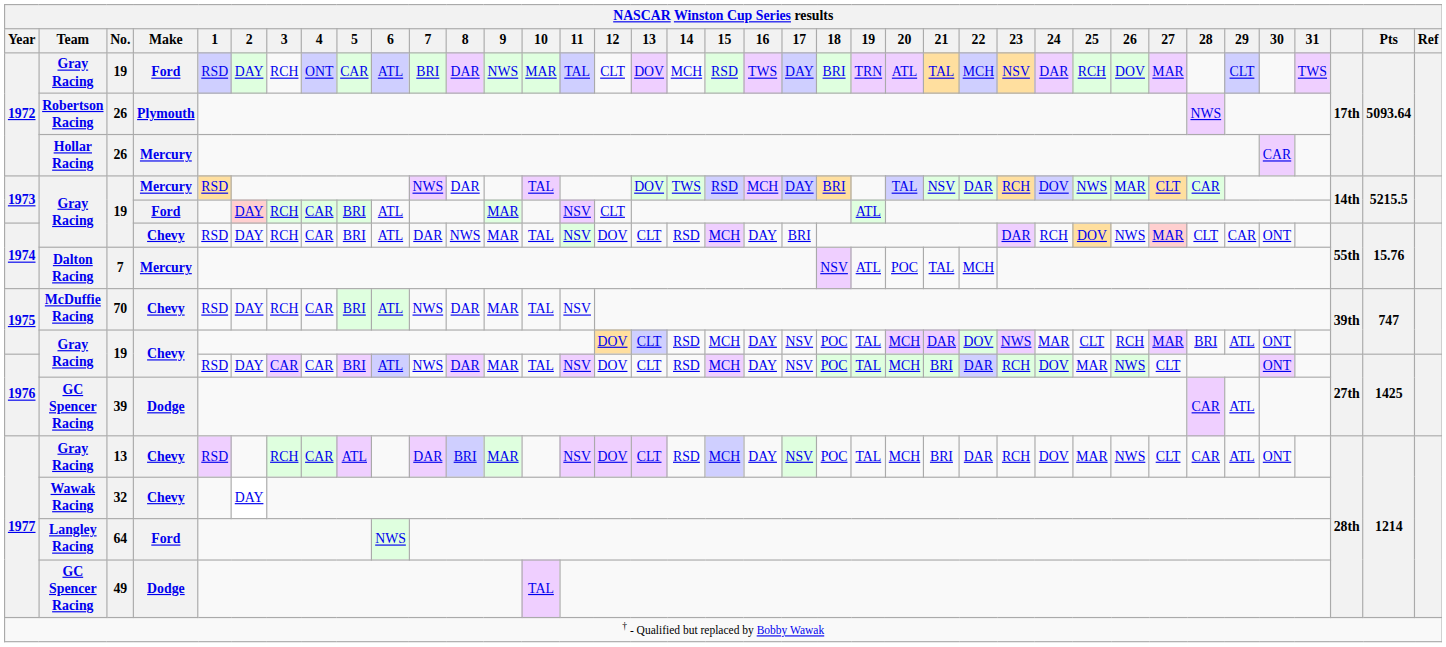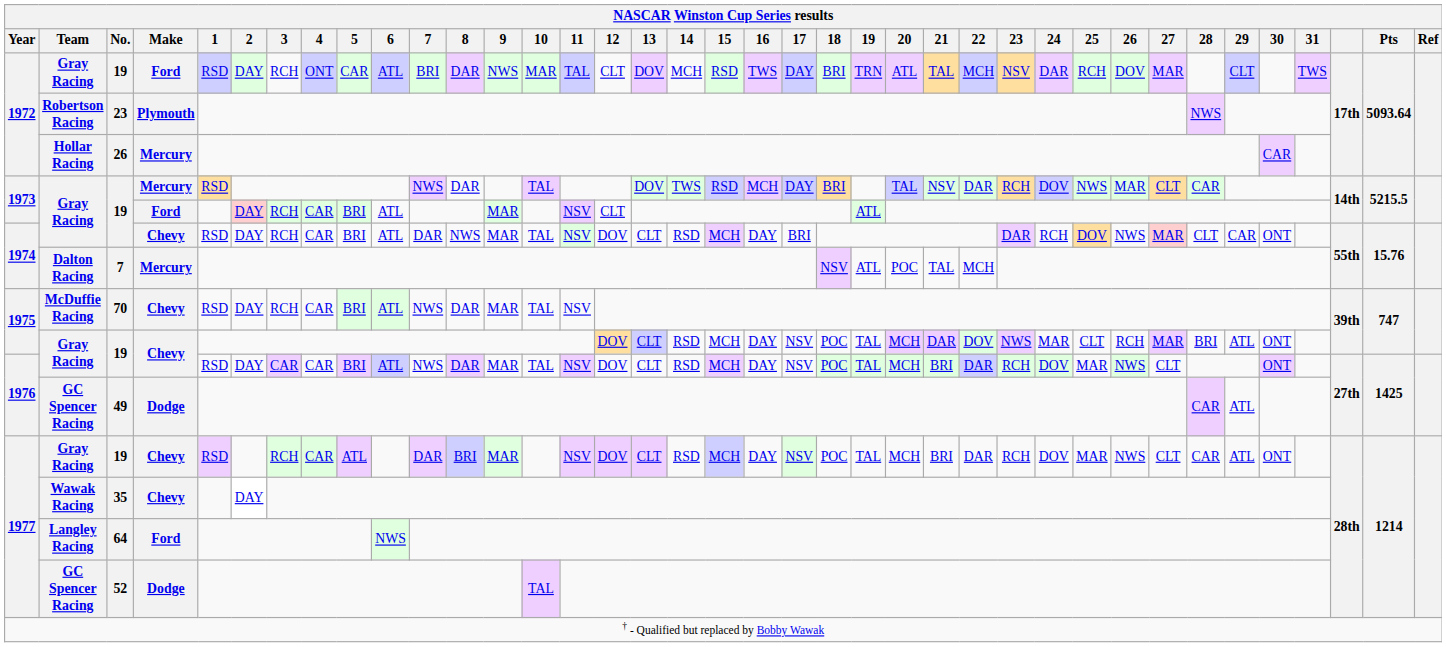Robertson Racing | No.: 26 -> 23
1976 / GC Spencer Racing | No.: 39 -> 49
1977 / Gray Racing | No.: 13 -> 19
Wawak Racing | No.: 32 -> 35
1977 / GC Spencer Racing | No.: 49 -> 52
